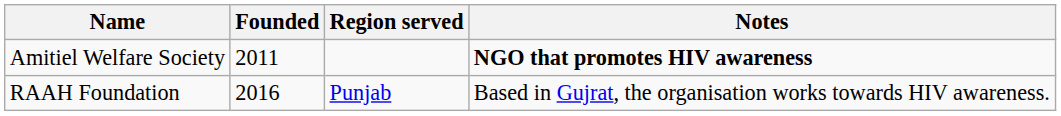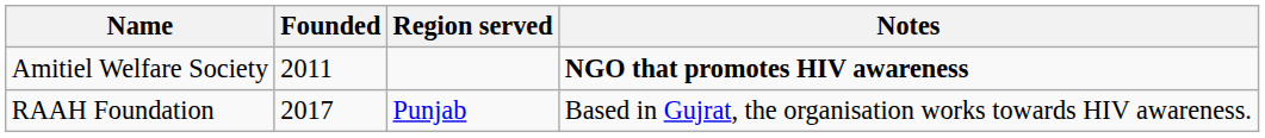RAAH Foundation | Founded: 2016 -> 2017
